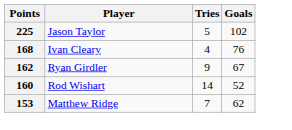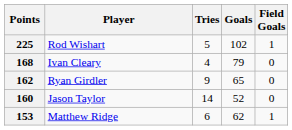+ column: Field Goals | 1 | 0 | 0 | 0 | 1
225 | Player: Jason Taylor -> Rod Wishart
168 | Goals: 76 -> 79
162 | Goals: 67 -> 65
160 | Player: Rod Wishart -> Jason Taylor
153 | Tries: 7 -> 6
